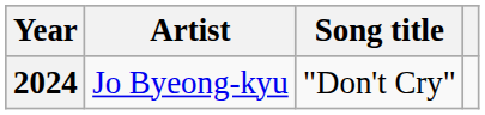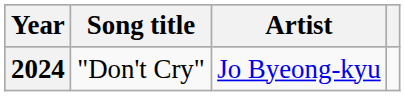columns swapped: Song title <-> Artist
